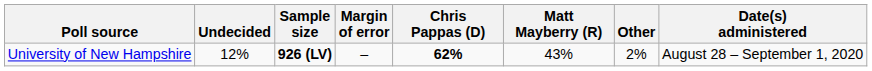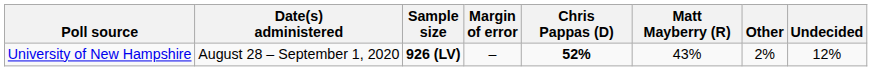columns swapped: Date(s) administered <-> Undecided
University of New Hampshire | Chris Pappas (D): 62% -> 52%
